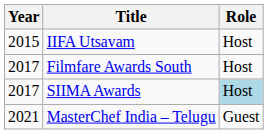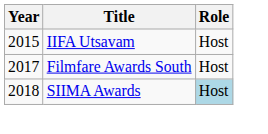SIIMA Awards | Year: 2017 -> 2018
- row: 2021 | MasterChef India – Telugu | Guest
